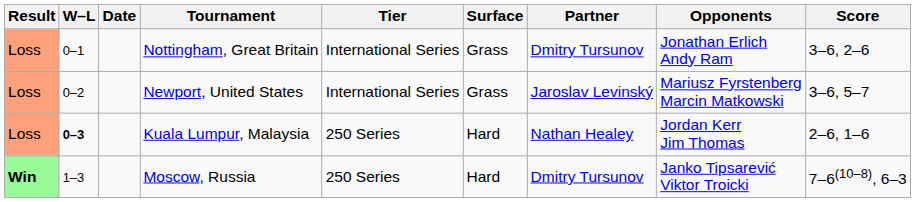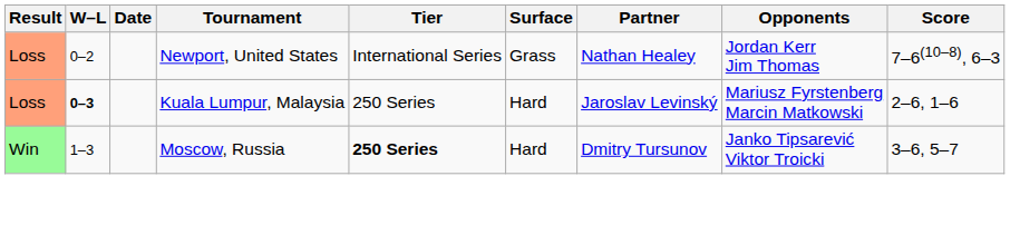- row: Loss | 0–1 | Nottingham, Great Britain | International Series | Grass | Dmitry Tursunov | Jonathan Erlich Andy Ram | 3–6, 2–6
Newport, United States | Partner: Jaroslav Levinský -> Nathan Healey
Newport, United States | Opponents: Mariusz Fyrstenberg Marcin Matkowski -> Jordan Kerr Jim Thomas
Newport, United States | Score: 3–6, 5–7 -> 7–6(10–8), 6–3
Kuala Lumpur, Malaysia | Partner: Nathan Healey -> Jaroslav Levinský
Kuala Lumpur, Malaysia | Opponents: Jordan Kerr Jim Thomas -> Mariusz Fyrstenberg Marcin Matkowski
Moscow, Russia | Result: bold -> normal
Moscow, Russia | Tier: normal -> bold
Moscow, Russia | Score: 7–6(10–8), 6–3 -> 3–6, 5–7
